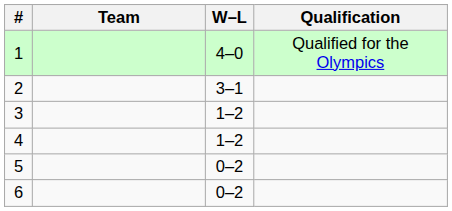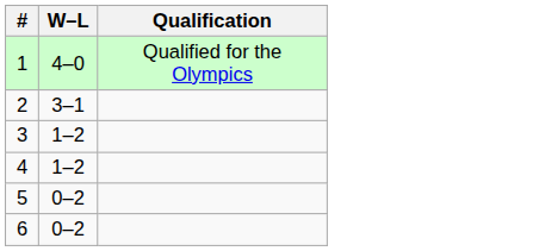- column: Team
